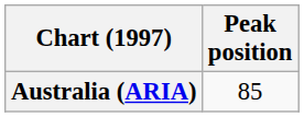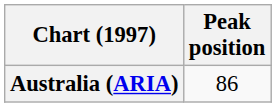Australia (ARIA) | Peak position: 85 -> 86
